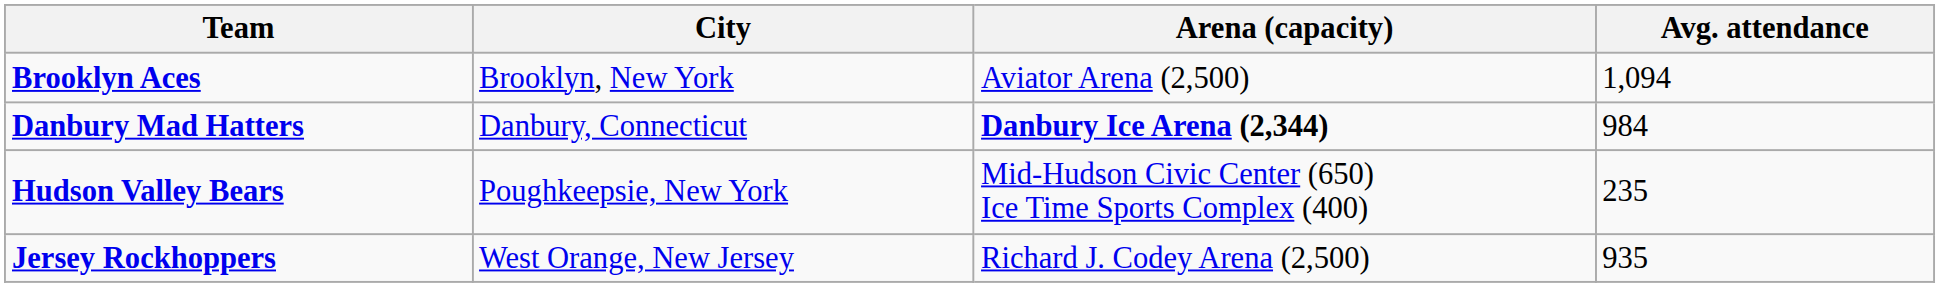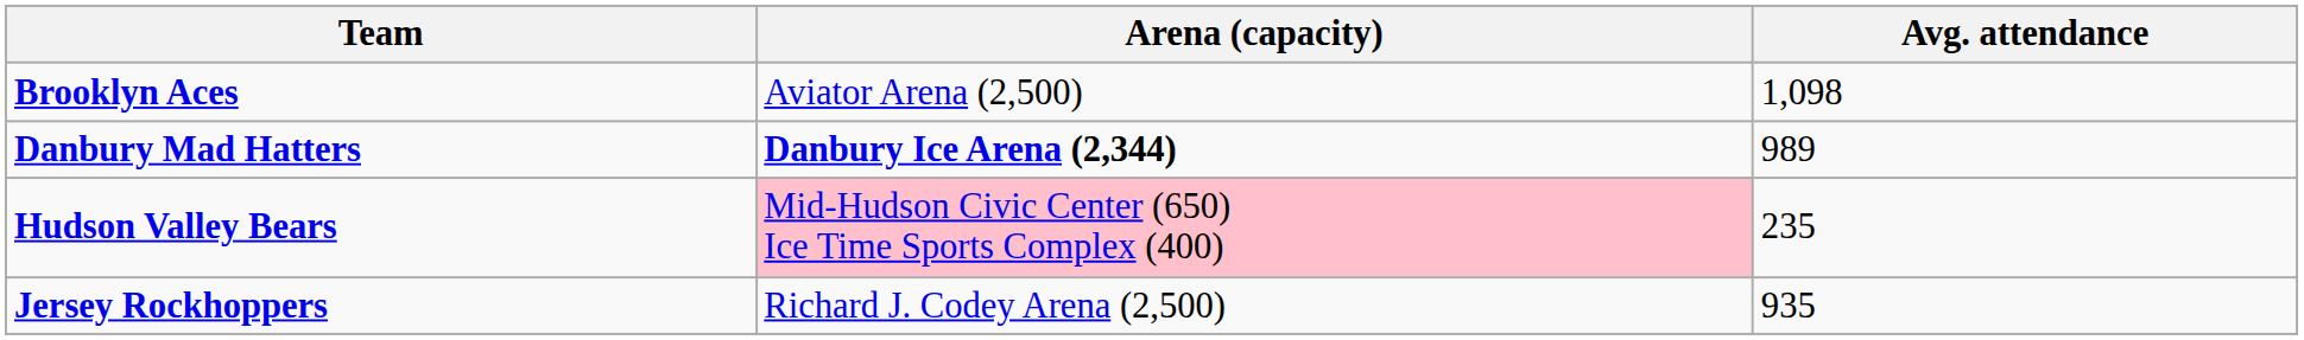- column: City | Brooklyn, New York | Danbury, Connecticut | Poughkeepsie, New York | West Orange, New Jersey
Brooklyn Aces | Avg. attendance: 1,094 -> 1,098
Danbury Mad Hatters | Avg. attendance: 984 -> 989
Hudson Valley Bears | Arena (capacity): no background -> pink background
